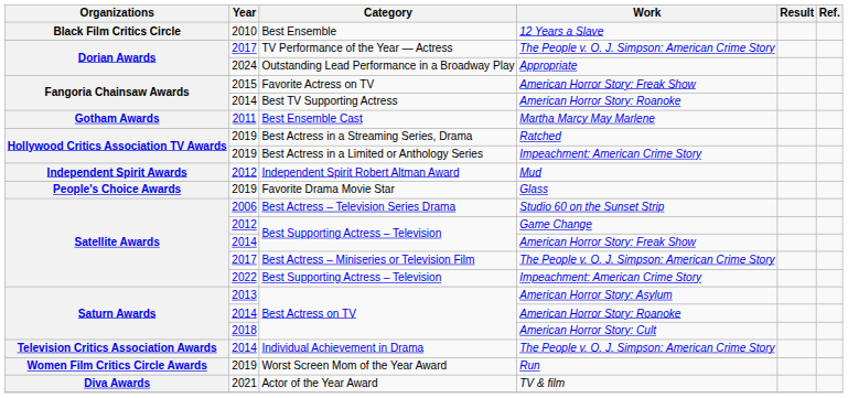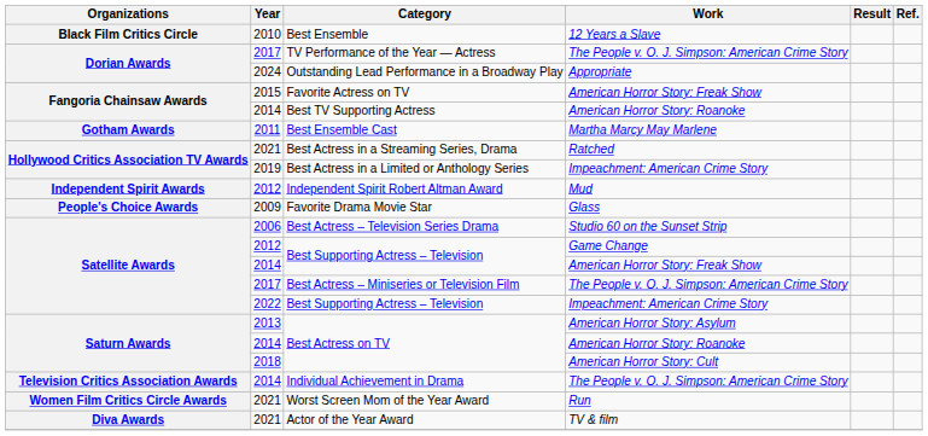Best Actress in a Streaming Series, Drama | Year: 2019 -> 2021
Favorite Drama Movie Star | Year: 2019 -> 2009
Worst Screen Mom of the Year Award | Year: 2019 -> 2021
